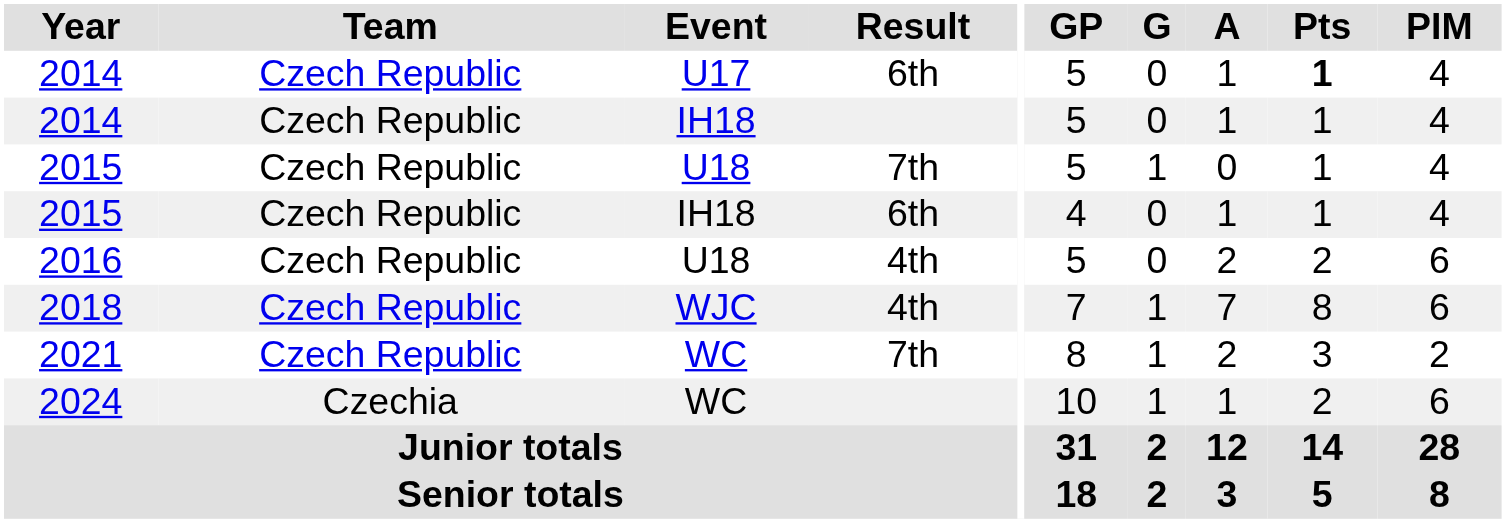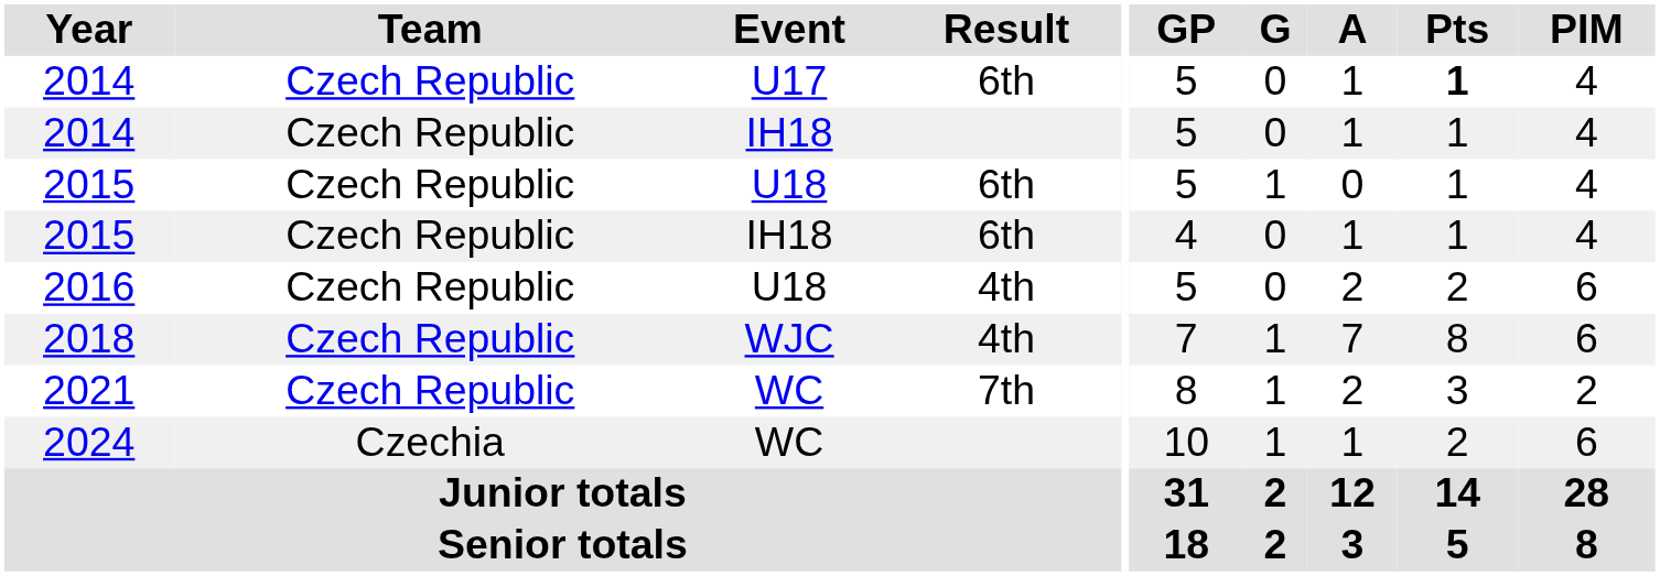2015 / U18 | Result: 7th -> 6th
